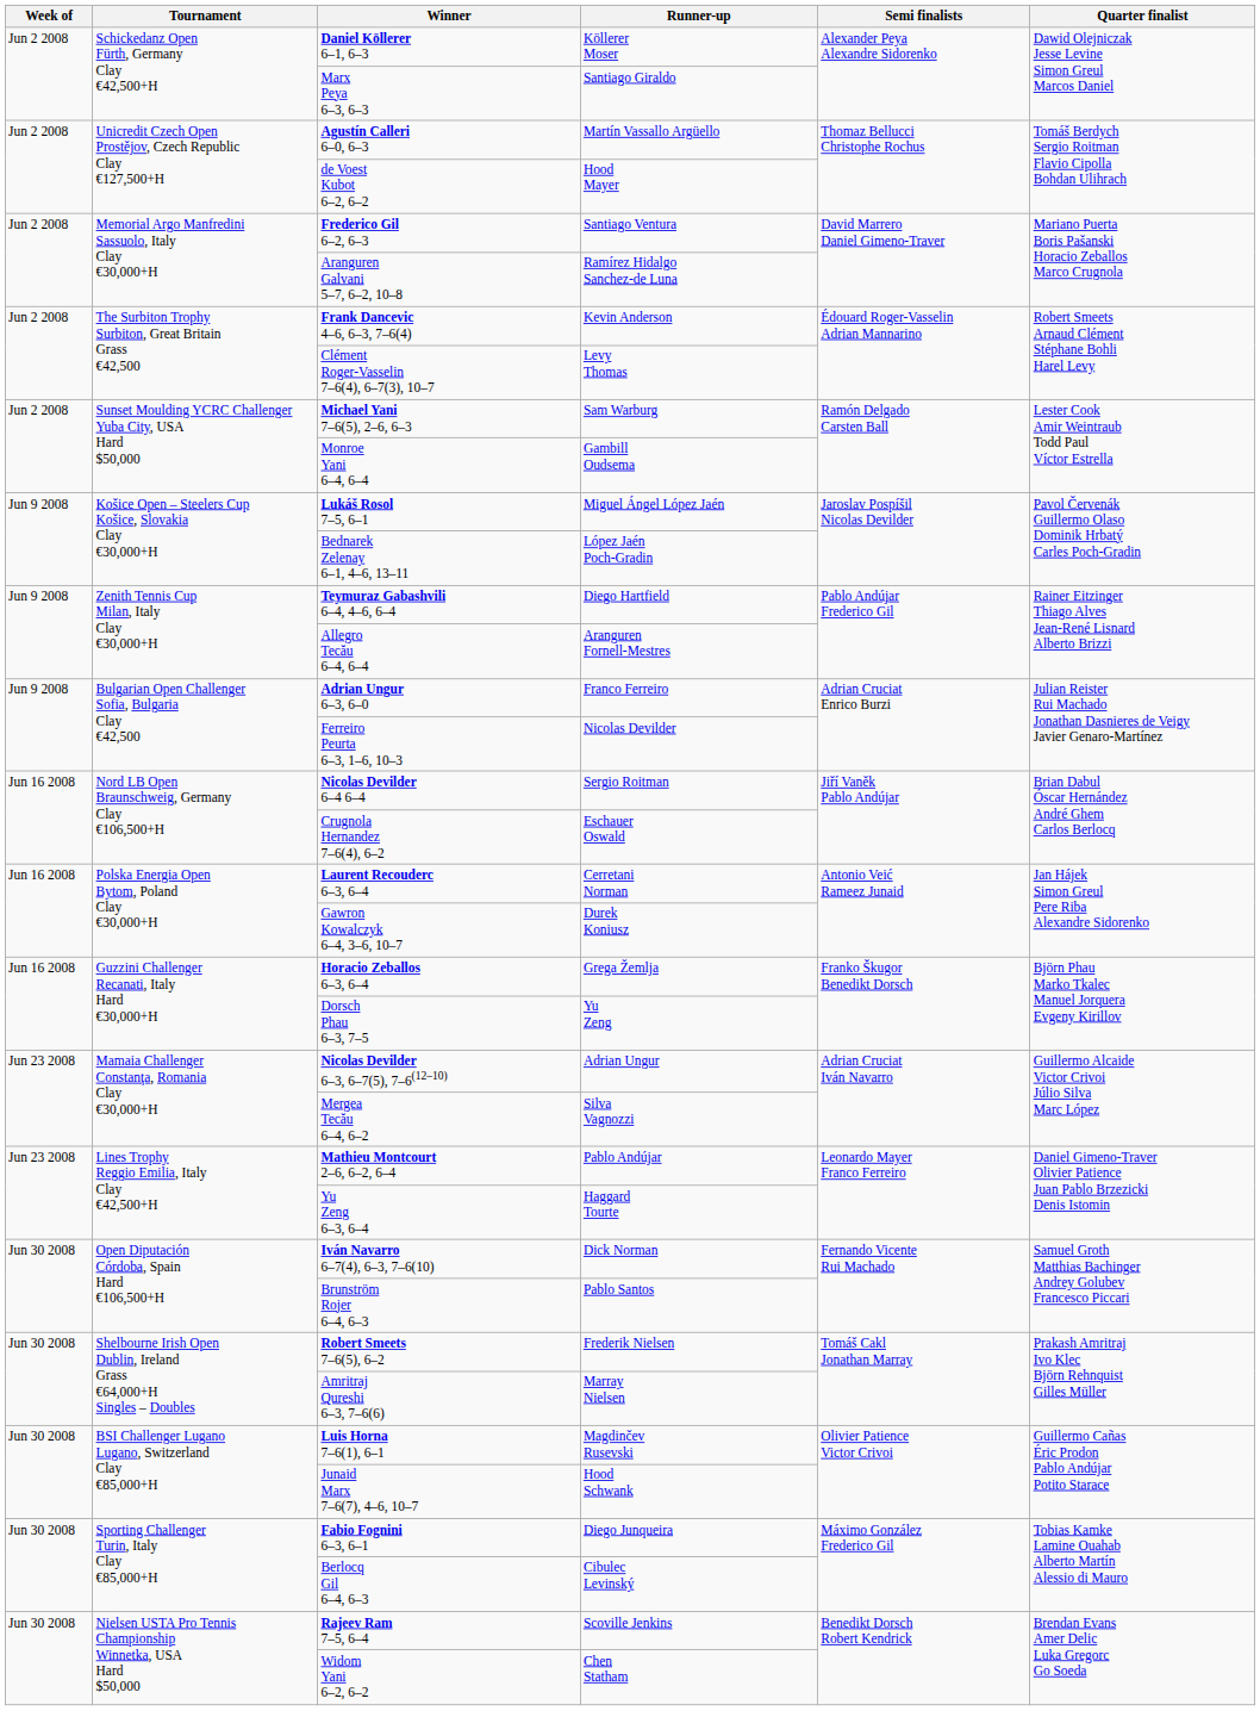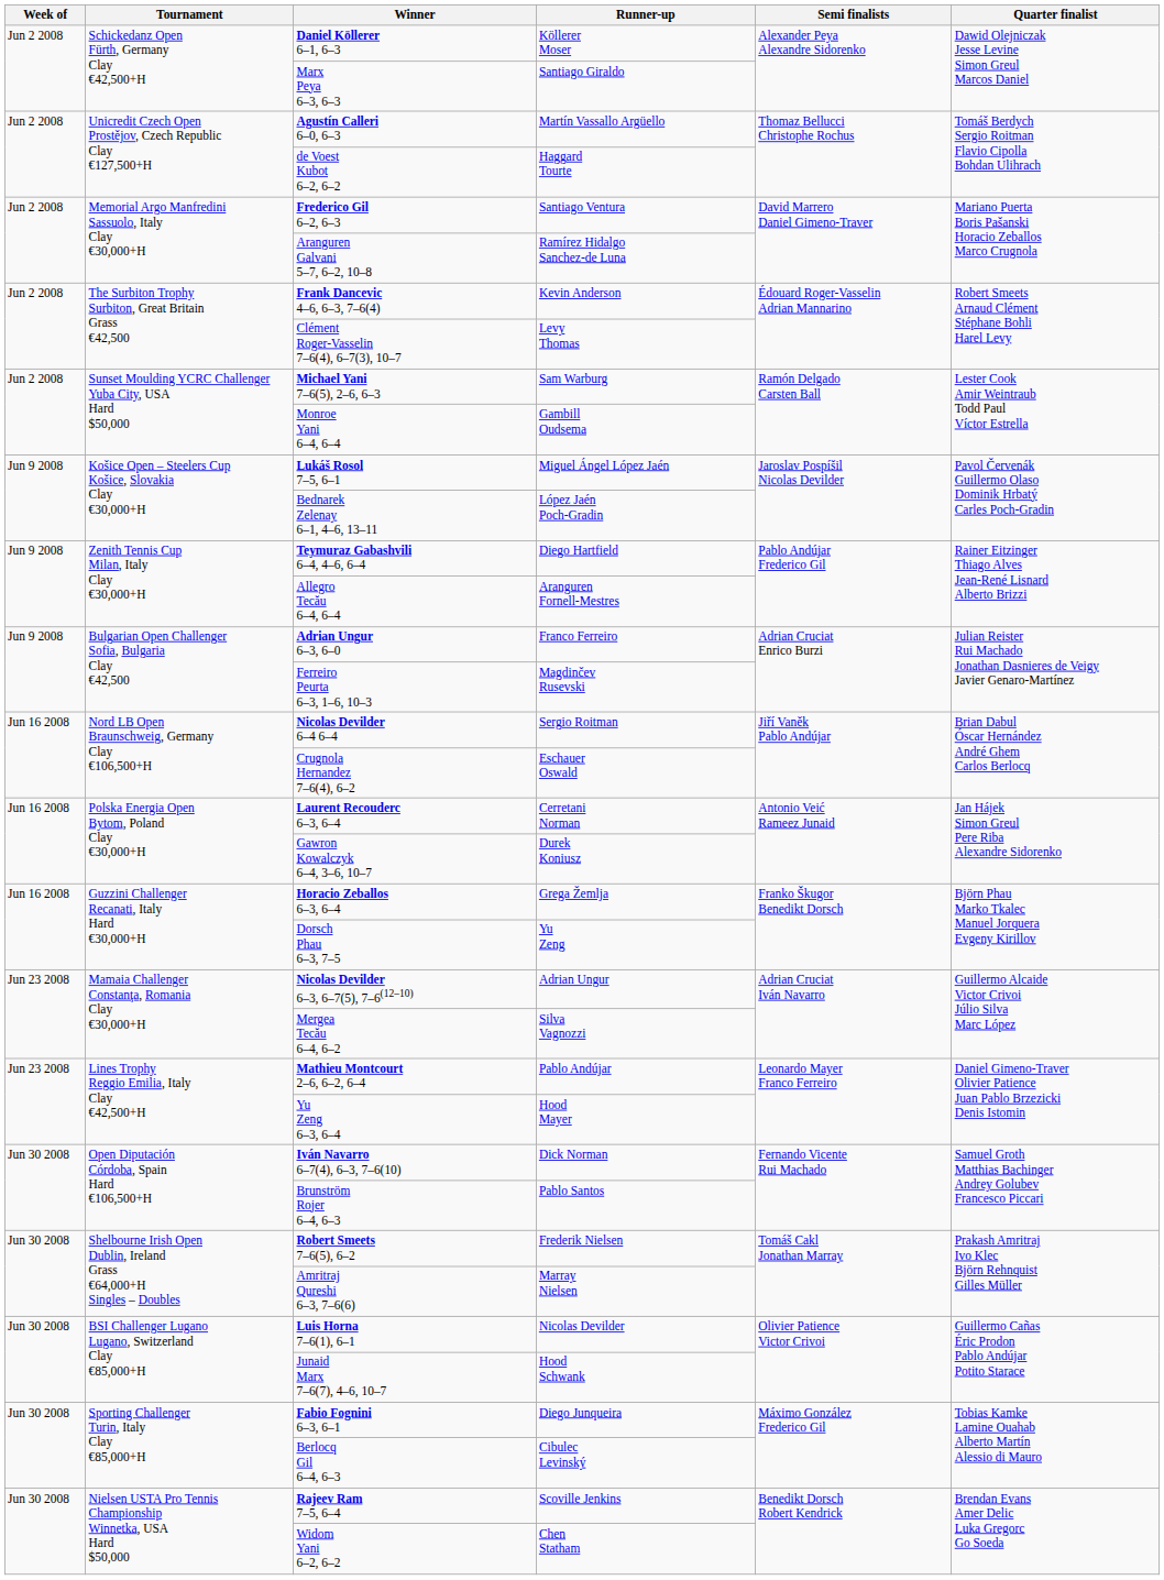de Voest Kubot 6–2, 6–2 | Runner-up: Hood Mayer -> Haggard Tourte
Ferreiro Peurta 6–3, 1–6, 10–3 | Runner-up: Nicolas Devilder -> Magdinčev Rusevski
Yu Zeng 6–3, 6–4 | Runner-up: Haggard Tourte -> Hood Mayer
Luis Horna 7–6(1), 6–1 | Runner-up: Magdinčev Rusevski -> Nicolas Devilder
